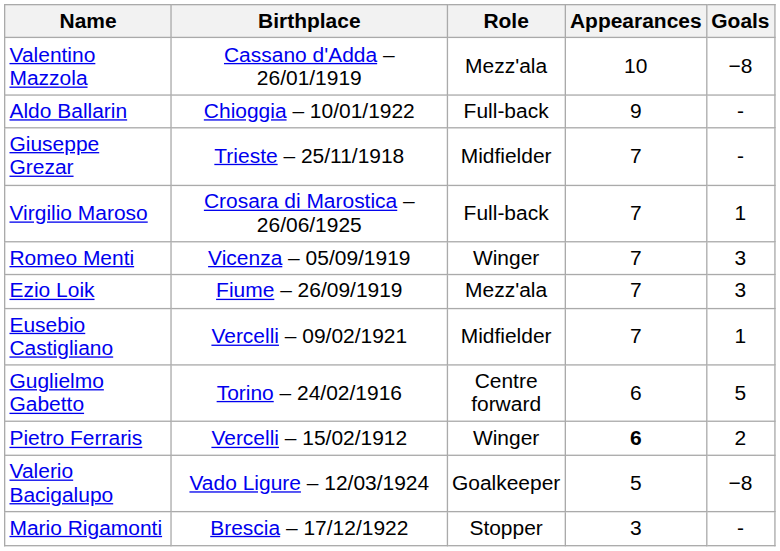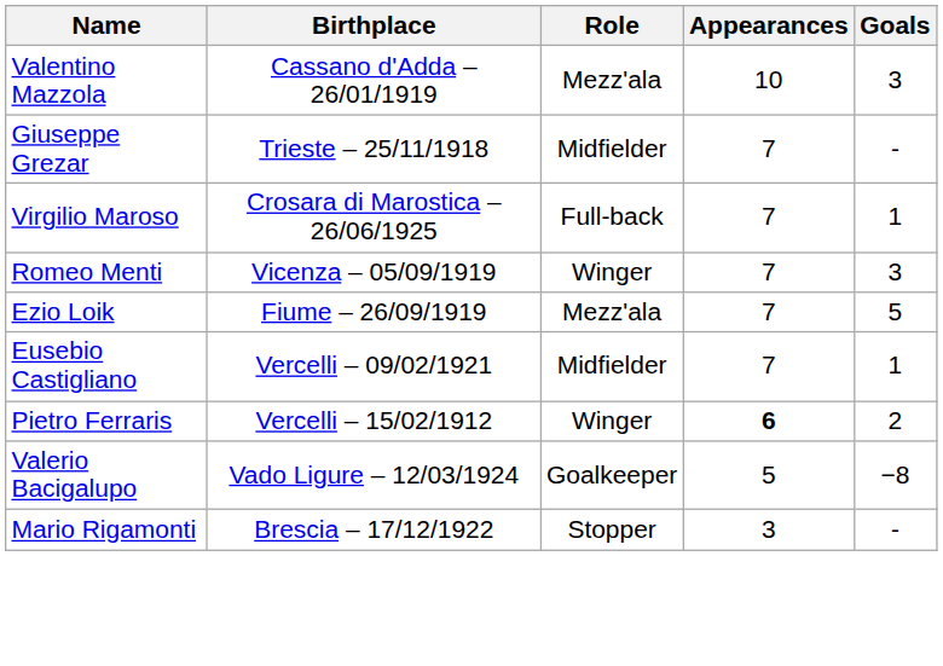Valentino Mazzola | Goals: −8 -> 3
- row: Aldo Ballarin | Chioggia – 10/01/1922 | Full-back | 9 | -
Ezio Loik | Goals: 3 -> 5
- row: Guglielmo Gabetto | Torino – 24/02/1916 | Centre forward | 6 | 5
